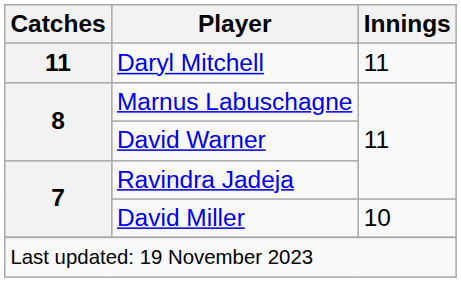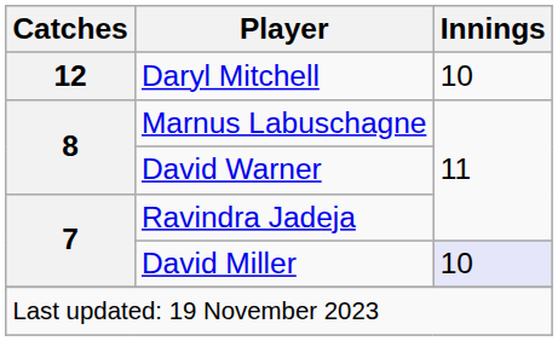Daryl Mitchell | Catches: 11 -> 12
Daryl Mitchell | Innings: 11 -> 10
David Miller | Innings: no background -> lavender background
